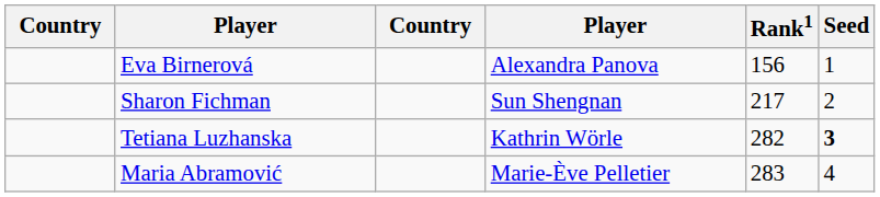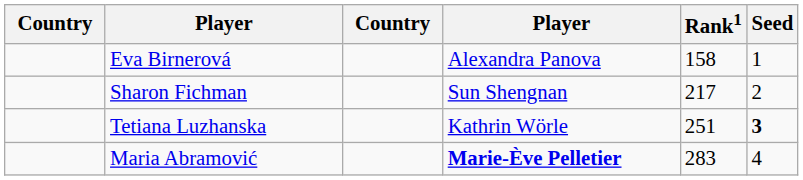Eva Birnerová | Rank1: 156 -> 158
Tetiana Luzhanska | Rank1: 282 -> 251
Maria Abramović | column 4: normal -> bold
